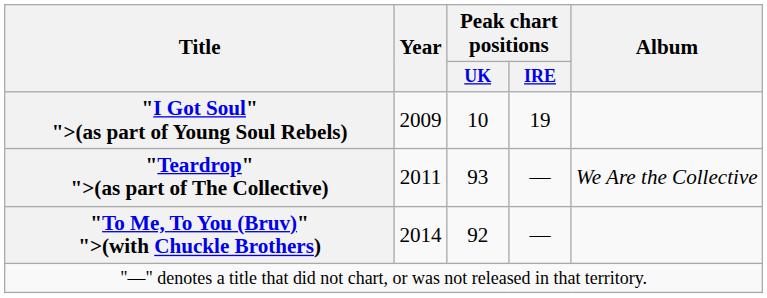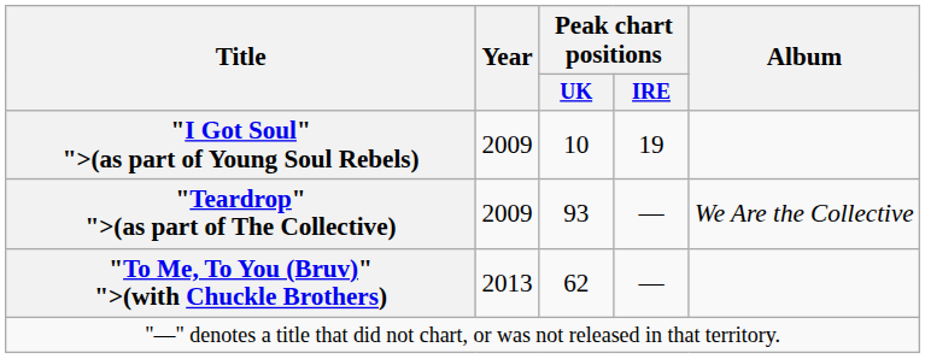"Teardrop" ">(as part of The Collective) | Year: 2011 -> 2009
"To Me, To You (Bruv)" ">(with Chuckle Brothers) | Year: 2014 -> 2013
"To Me, To You (Bruv)" ">(with Chuckle Brothers) | Peak chart positions / UK: 92 -> 62
